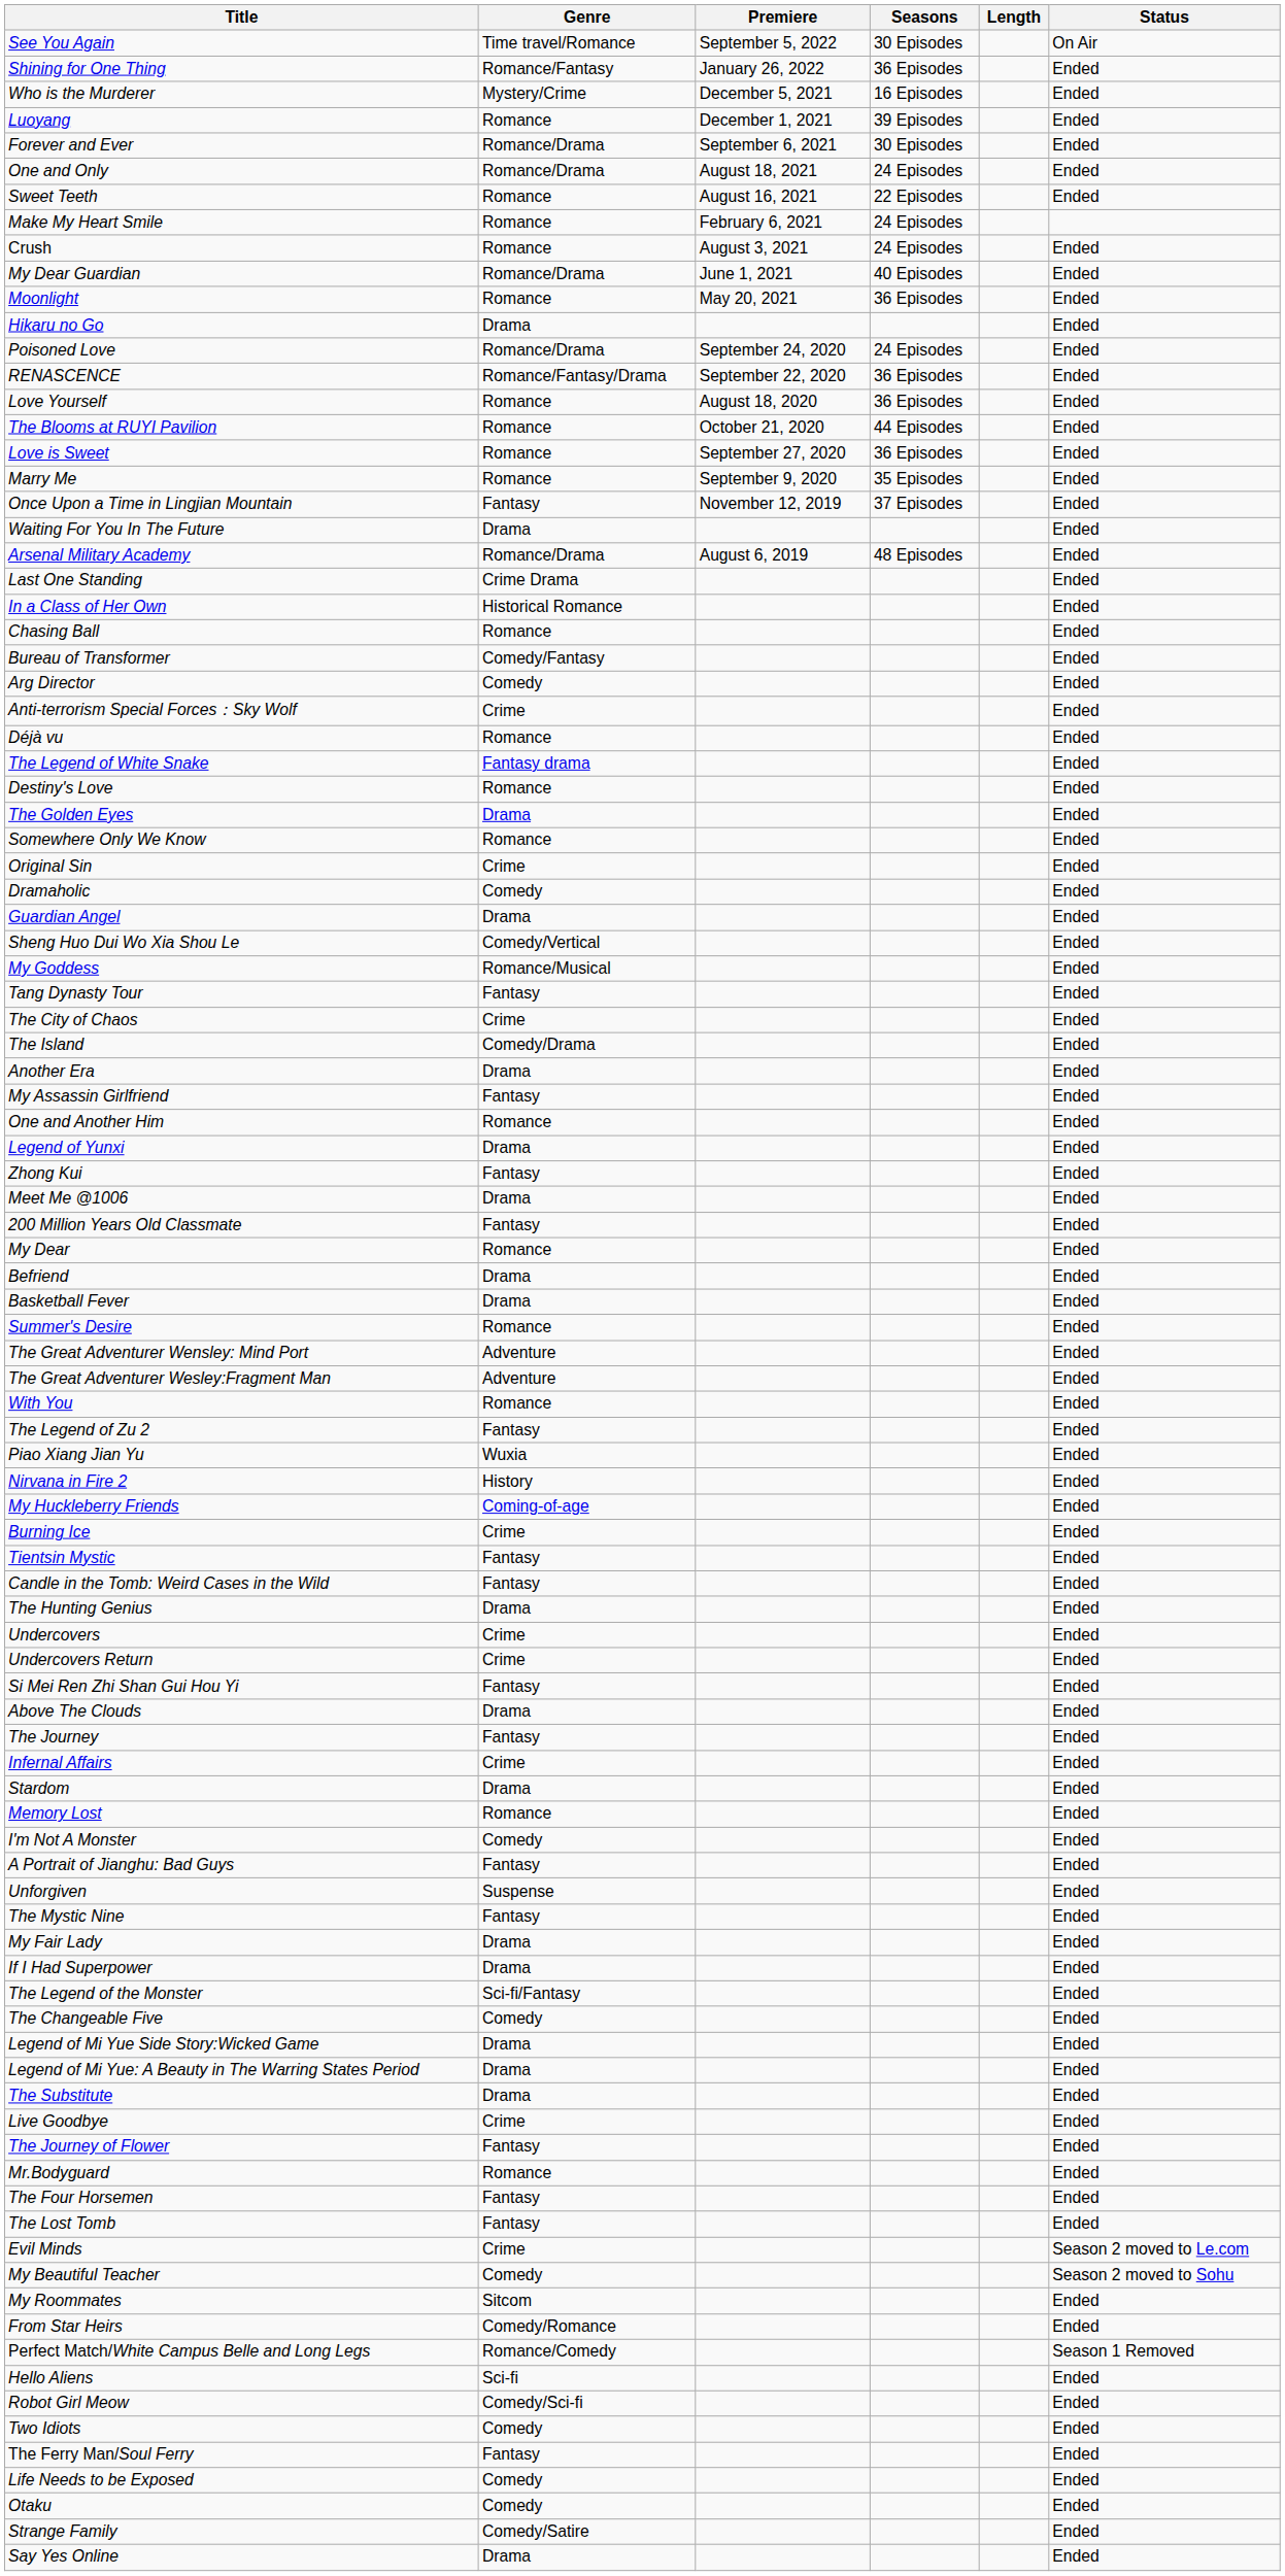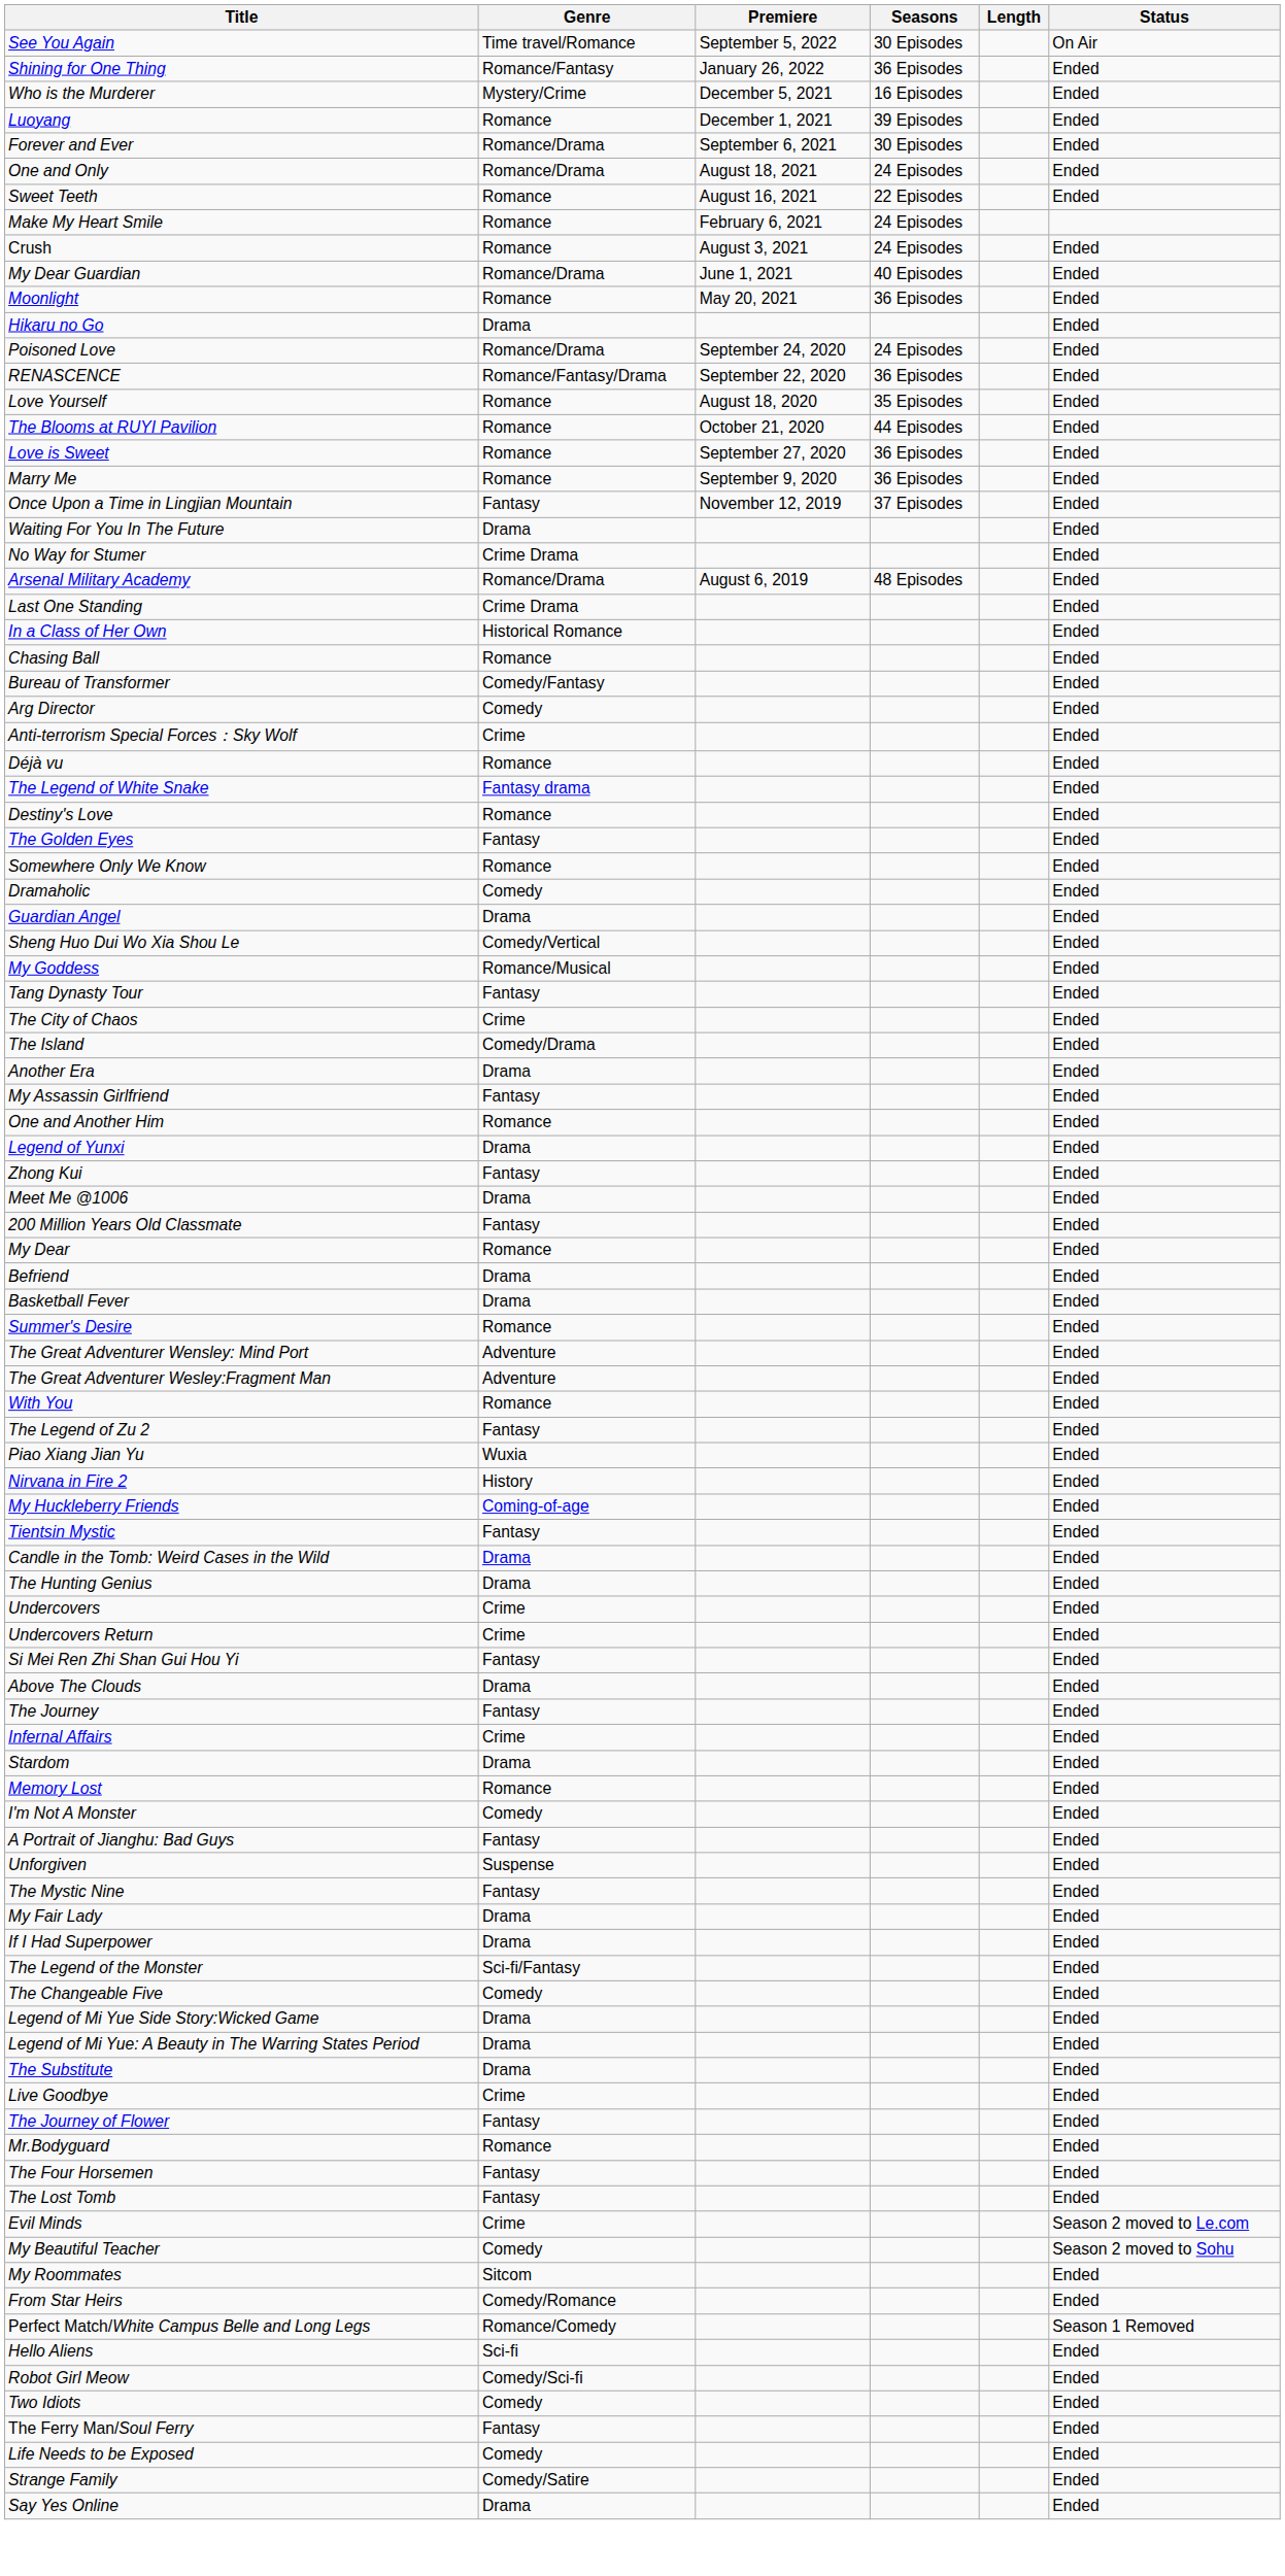Love Yourself | Seasons: 36 Episodes -> 35 Episodes
Marry Me | Seasons: 35 Episodes -> 36 Episodes
+ row: No Way for Stumer | Crime Drama | Ended
The Golden Eyes | Genre: Drama -> Fantasy
- row: Original Sin | Crime | Ended
- row: Burning Ice | Crime | Ended
Candle in the Tomb: Weird Cases in the Wild | Genre: Fantasy -> Drama
- row: Otaku | Comedy | Ended
